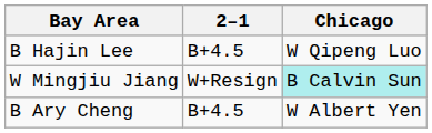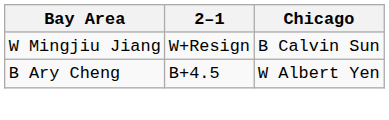- row: B Hajin Lee | B+4.5 | W Qipeng Luo
W Mingjiu Jiang | Chicago: paleturquoise background -> no background
